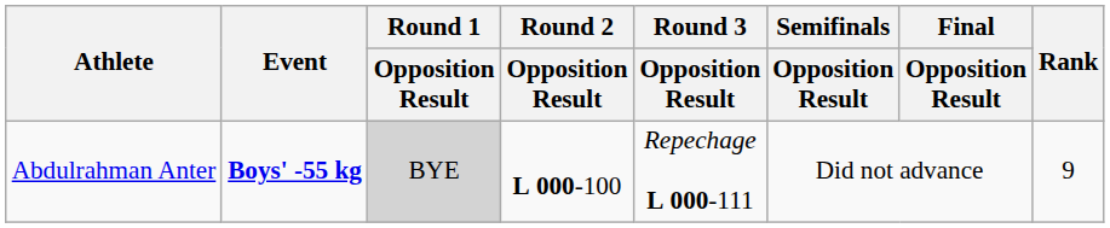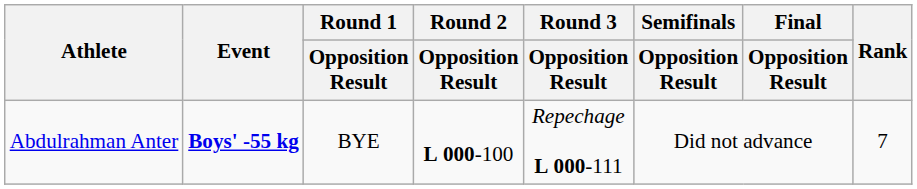Abdulrahman Anter | Round 1 / Opposition Result: lightgrey background -> no background
Abdulrahman Anter | Rank: 9 -> 7
